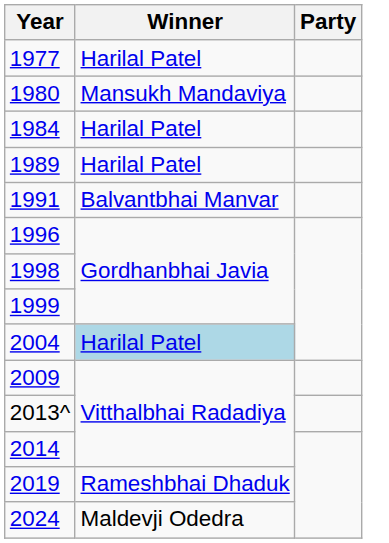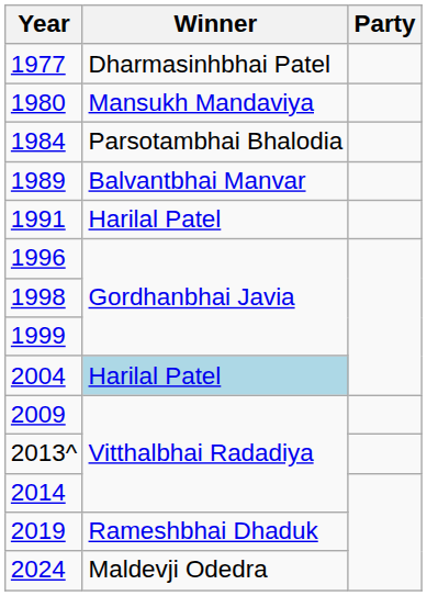1977 | Winner: Harilal Patel -> Dharmasinhbhai Patel
1984 | Winner: Harilal Patel -> Parsotambhai Bhalodia
1989 | Winner: Harilal Patel -> Balvantbhai Manvar
1991 | Winner: Balvantbhai Manvar -> Harilal Patel
